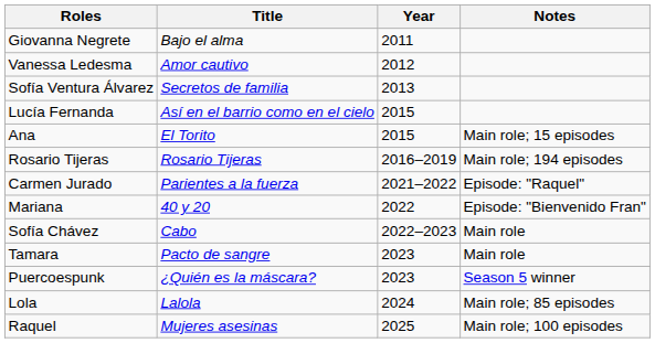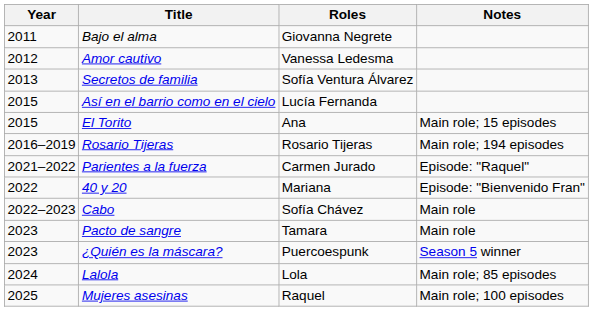columns swapped: Year <-> Roles
